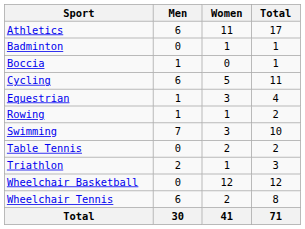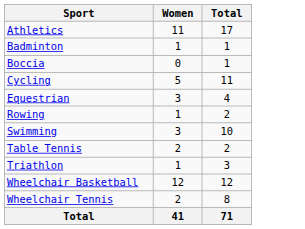- column: Men | 6 | 0 | 1 | 6 | 1 | 1 | 7 | 0 | 2 | 0 | 6 | 30
